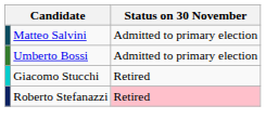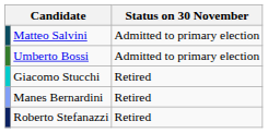+ row: Manes Bernardini | Retired
Roberto Stefanazzi | Status on 30 November: pink background -> no background
